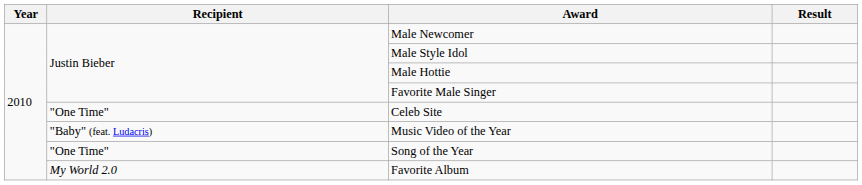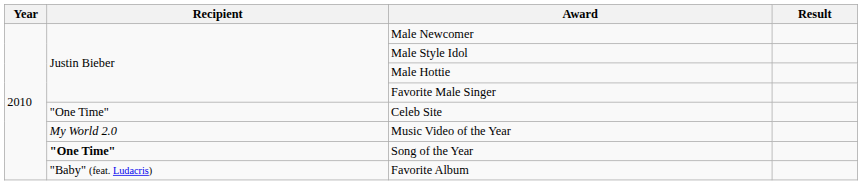Music Video of the Year | Recipient: "Baby" (feat. Ludacris) -> My World 2.0
Song of the Year | Recipient: normal -> bold
Favorite Album | Recipient: My World 2.0 -> "Baby" (feat. Ludacris)
